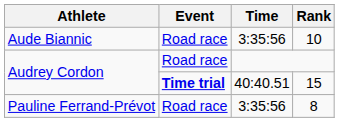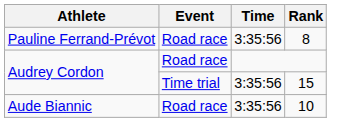rows swapped: 10 <-> 8
15 | Event: bold -> normal
15 | Time: 40:40.51 -> 3:35:56
